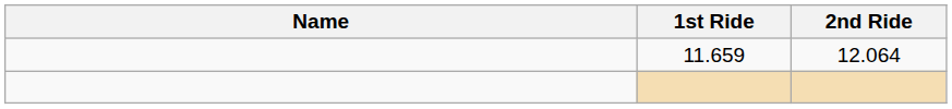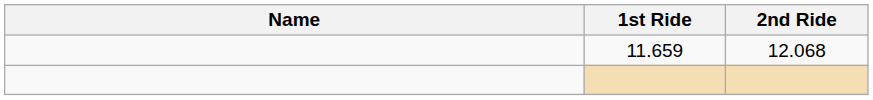11.659 | 2nd Ride: 12.064 -> 12.068
